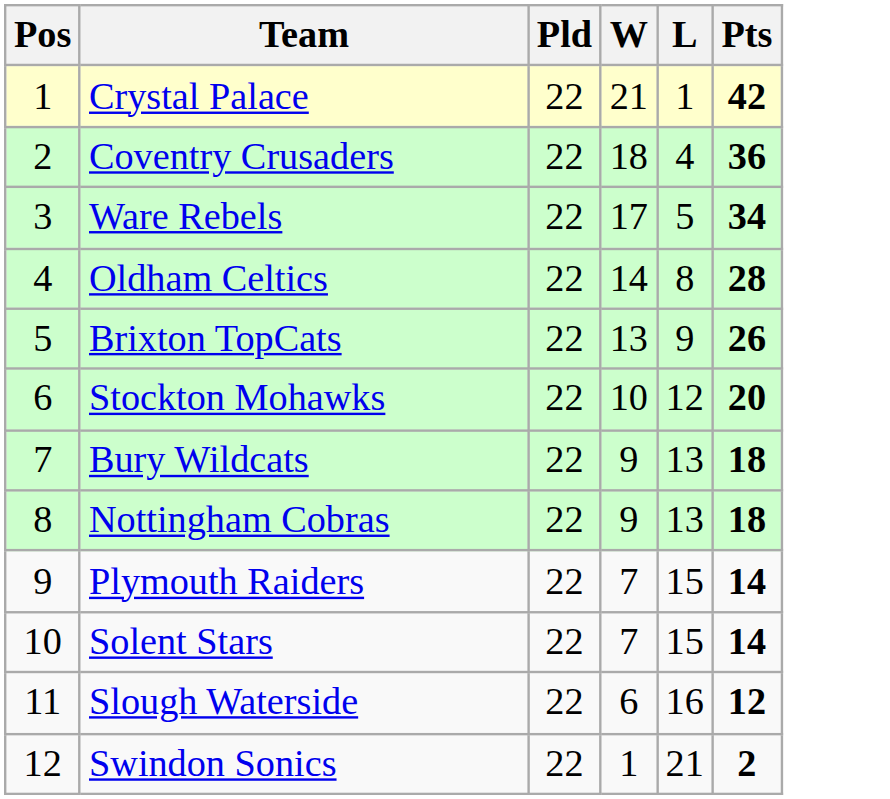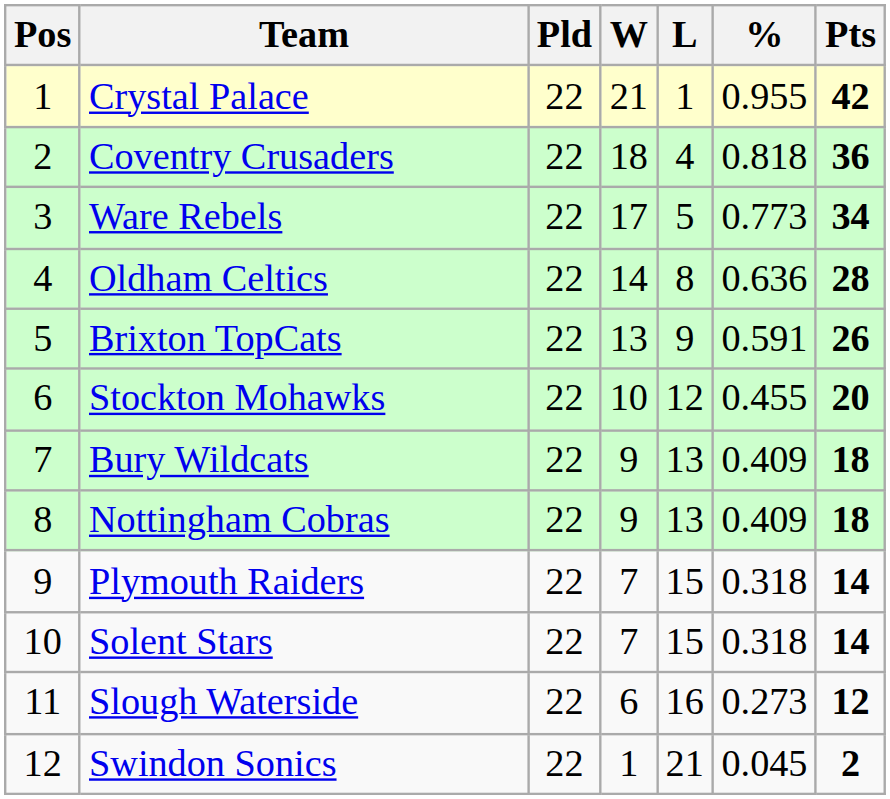+ column: % | 0.955 | 0.818 | 0.773 | 0.636 | 0.591 | 0.455 | 0.409 | 0.409 | 0.318 | 0.318 | 0.273 | 0.045
